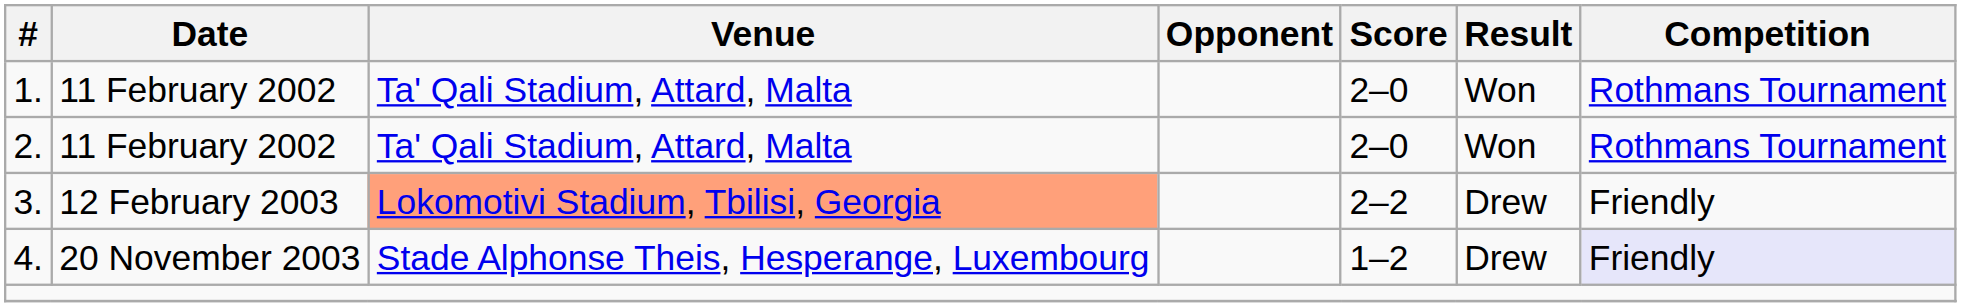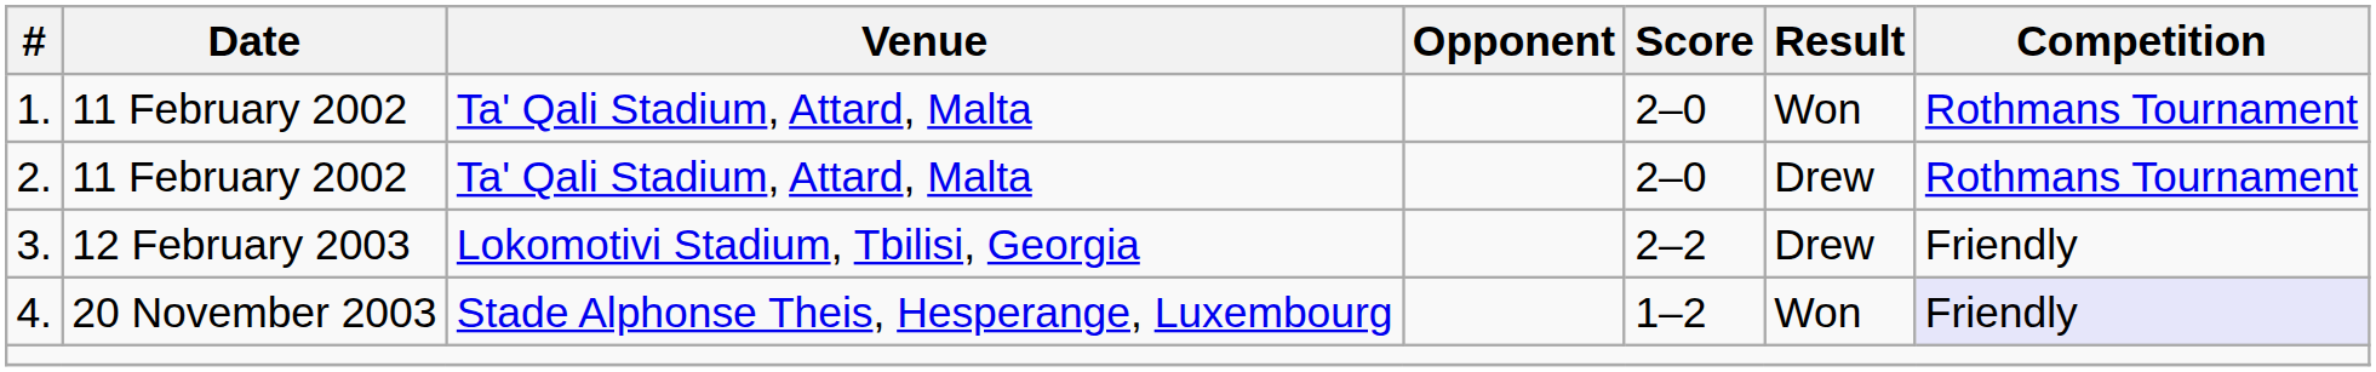2. | Result: Won -> Drew
3. | Venue: lightsalmon background -> no background
4. | Result: Drew -> Won
